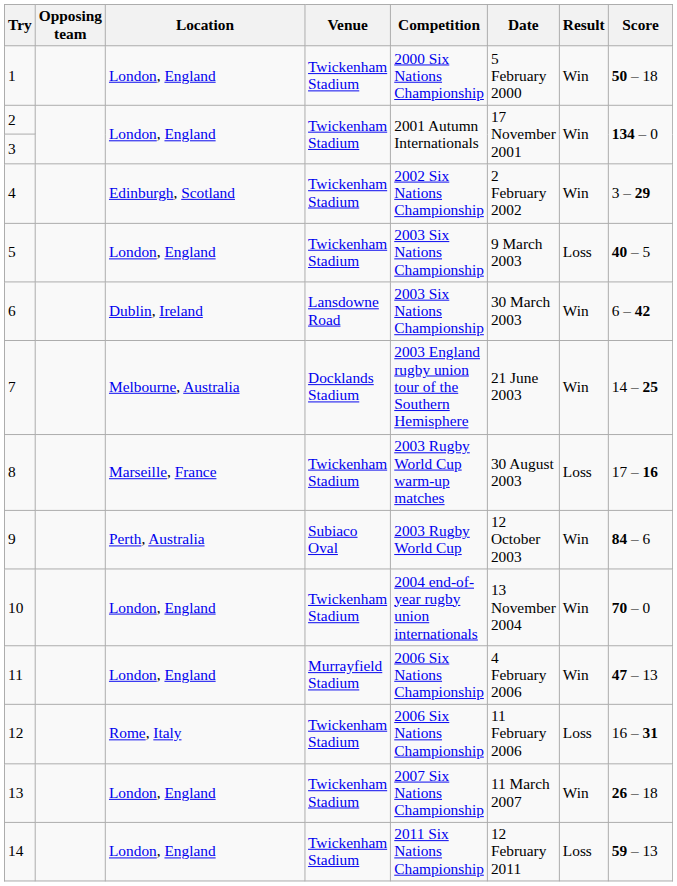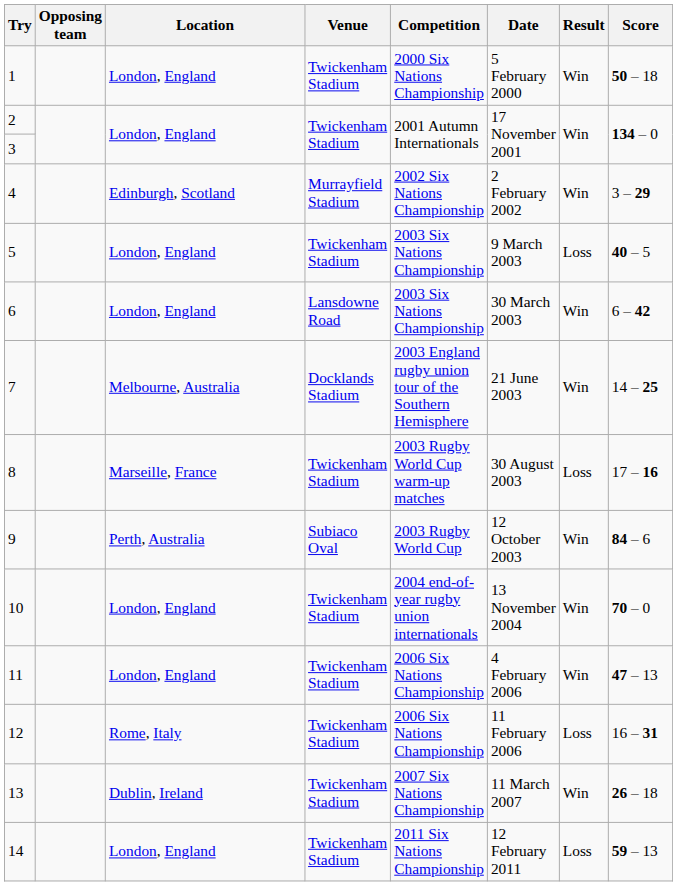4 | Venue: Twickenham Stadium -> Murrayfield Stadium
6 | Location: Dublin, Ireland -> London, England
11 | Venue: Murrayfield Stadium -> Twickenham Stadium
13 | Location: London, England -> Dublin, Ireland
